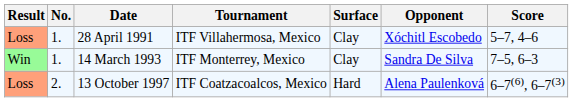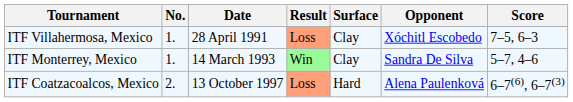columns swapped: Result <-> Tournament
28 April 1991 | Score: 5–7, 4–6 -> 7–5, 6–3
14 March 1993 | Score: 7–5, 6–3 -> 5–7, 4–6
